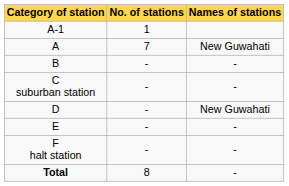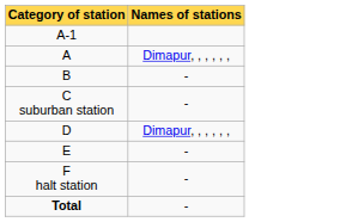- column: No. of stations | 1 | 7 | - | - | - | - | - | 8
A | Names of stations: New Guwahati -> Dimapur, , , , , ,
D | Names of stations: New Guwahati -> Dimapur, , , , , ,
